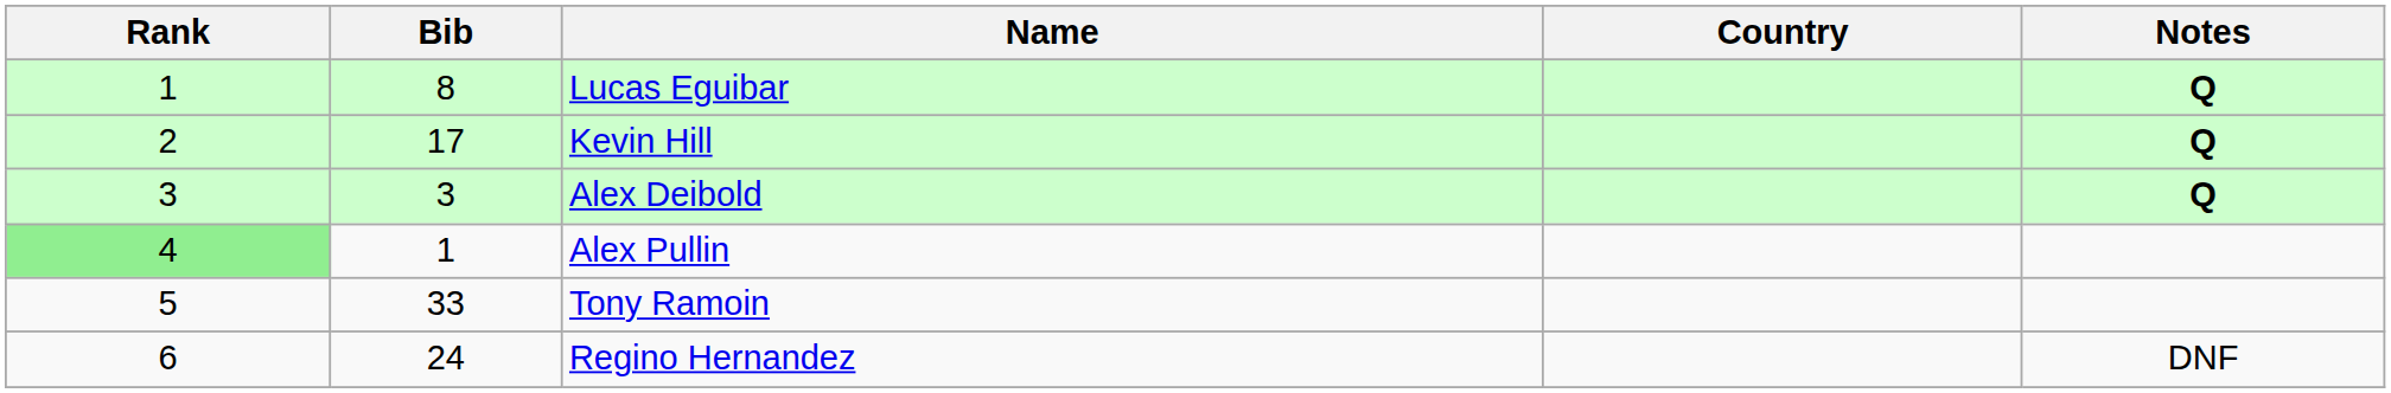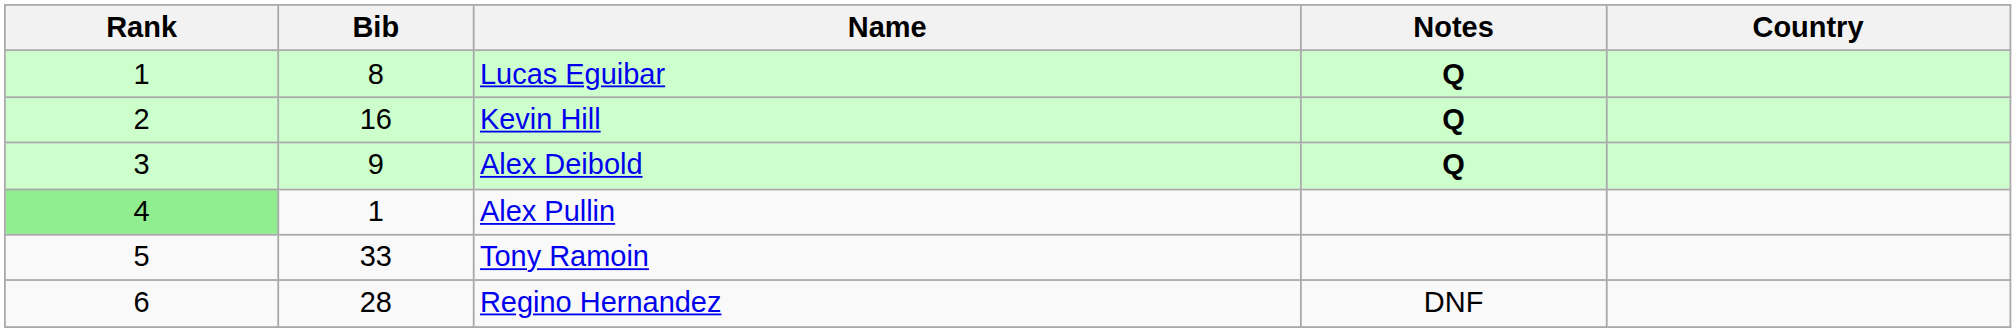columns swapped: Country <-> Notes
Kevin Hill | Bib: 17 -> 16
Alex Deibold | Bib: 3 -> 9
Regino Hernandez | Bib: 24 -> 28
